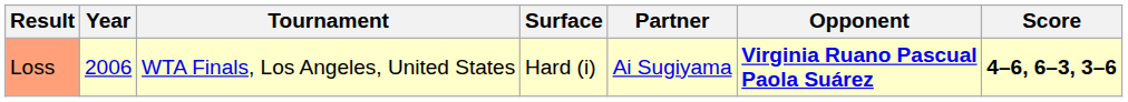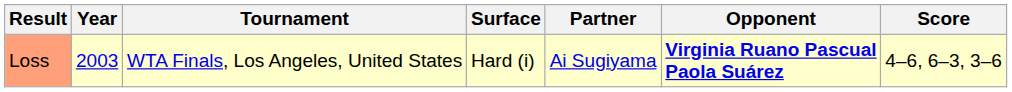Loss | Year: 2006 -> 2003
Loss | Score: bold -> normal
